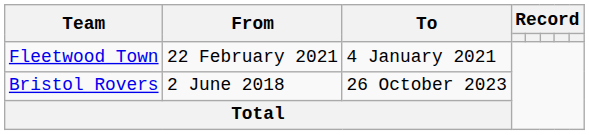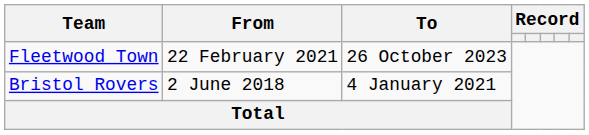Fleetwood Town | To: 4 January 2021 -> 26 October 2023
Bristol Rovers | To: 26 October 2023 -> 4 January 2021
